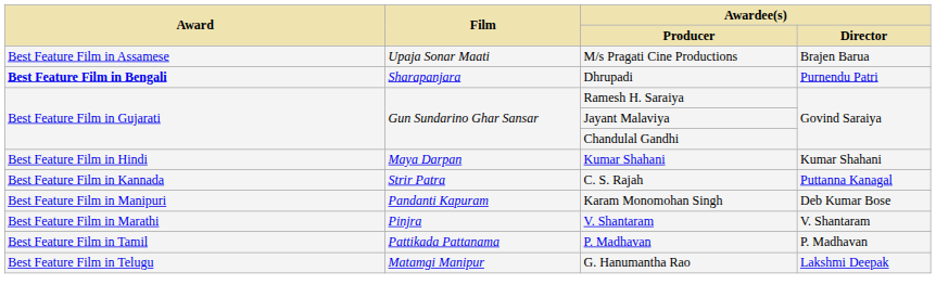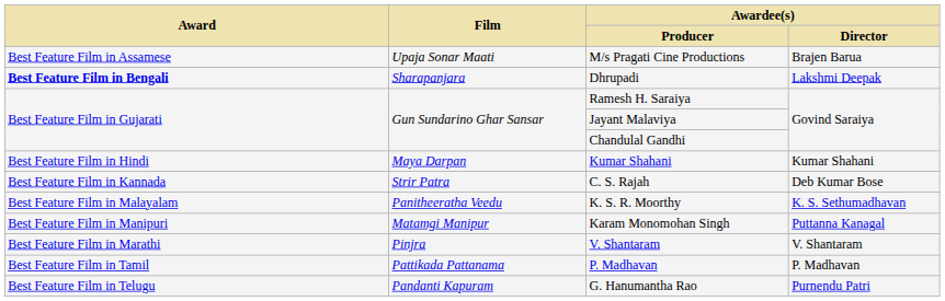Dhrupadi | Awardee(s) / Director: Purnendu Patri -> Lakshmi Deepak
C. S. Rajah | Awardee(s) / Director: Puttanna Kanagal -> Deb Kumar Bose
+ row: Best Feature Film in Malayalam | Panitheeratha Veedu | K. S. R. Moorthy | K. S. Sethumadhavan
Karam Monomohan Singh | Film: Pandanti Kapuram -> Matamgi Manipur
Karam Monomohan Singh | Awardee(s) / Director: Deb Kumar Bose -> Puttanna Kanagal
G. Hanumantha Rao | Film: Matamgi Manipur -> Pandanti Kapuram
G. Hanumantha Rao | Awardee(s) / Director: Lakshmi Deepak -> Purnendu Patri
